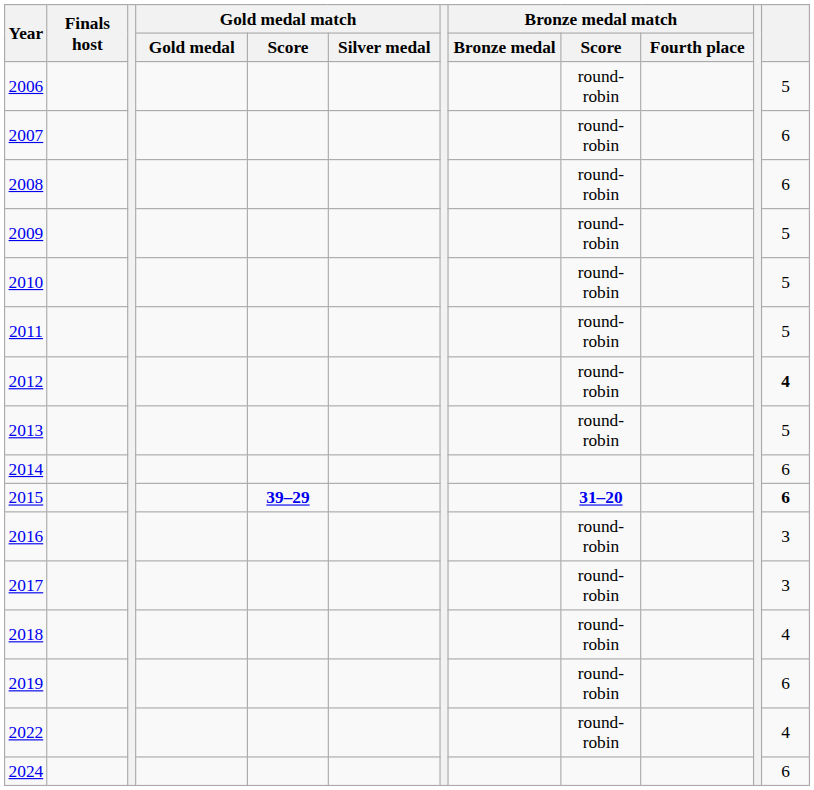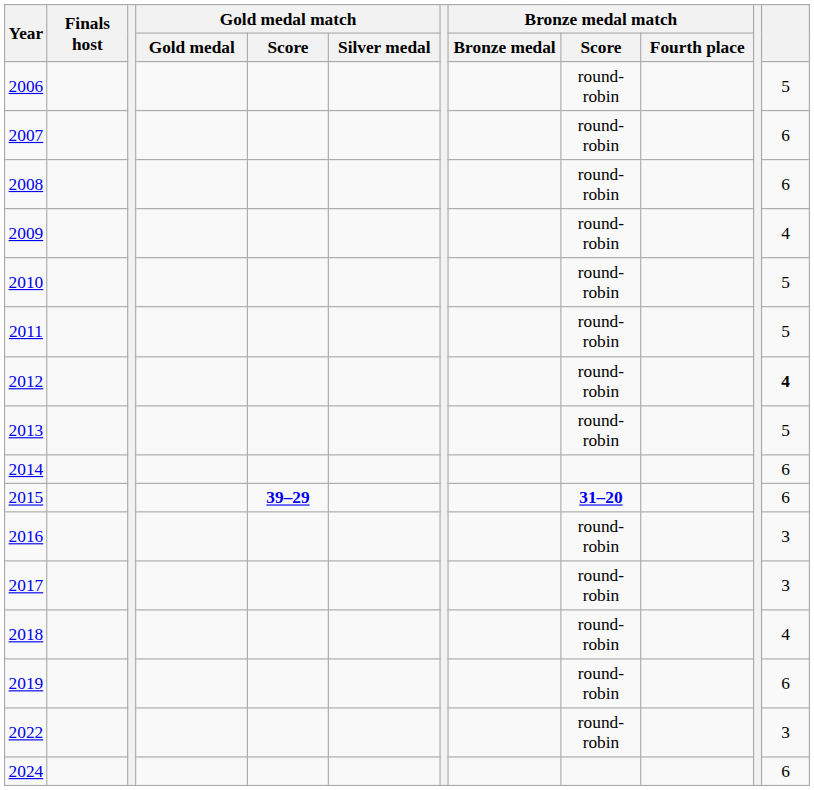2009 | column 12: 5 -> 4
2015 | column 12: bold -> normal
2022 | column 12: 4 -> 3
